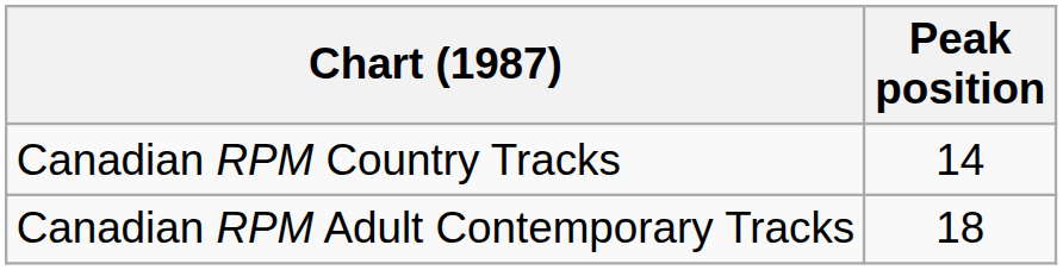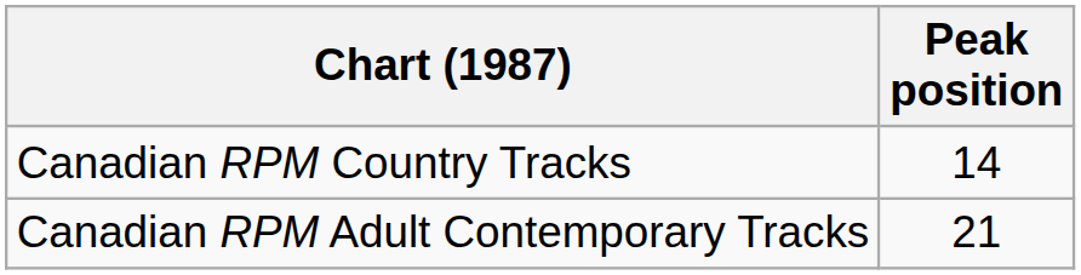Canadian RPM Adult Contemporary Tracks | Peak position: 18 -> 21
